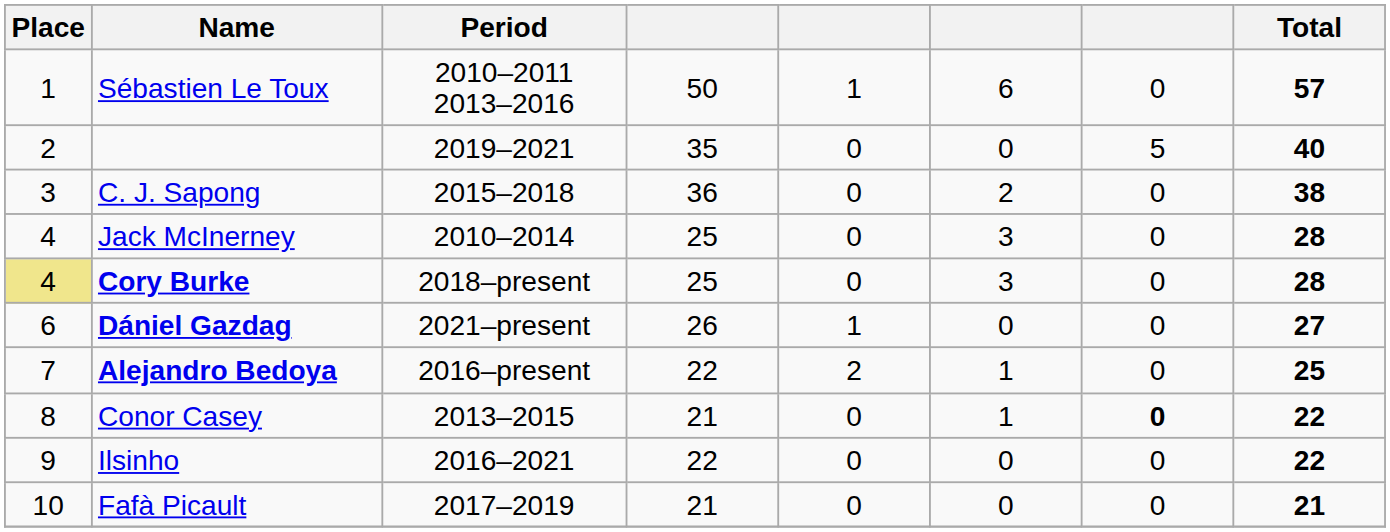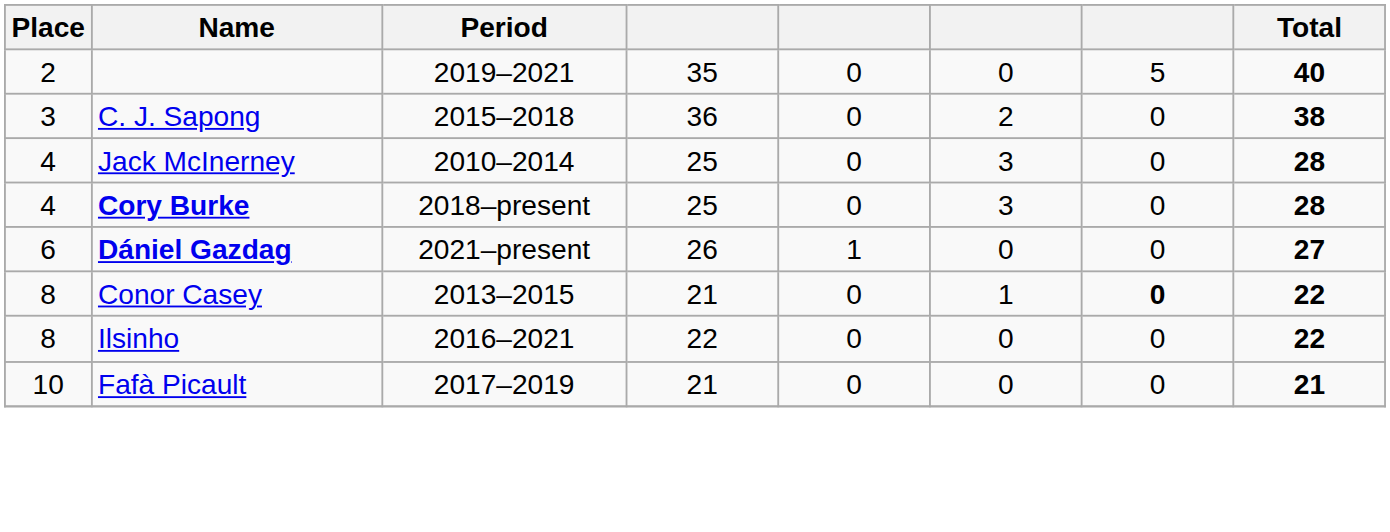- row: 1 | Sébastien Le Toux | 2010–2011 2013–2016 | 50 | 1 | 6 | 0 | 57
Cory Burke | Place: khaki background -> no background
- row: 7 | Alejandro Bedoya | 2016–present | 22 | 2 | 1 | 0 | 25
Ilsinho | Place: 9 -> 8
